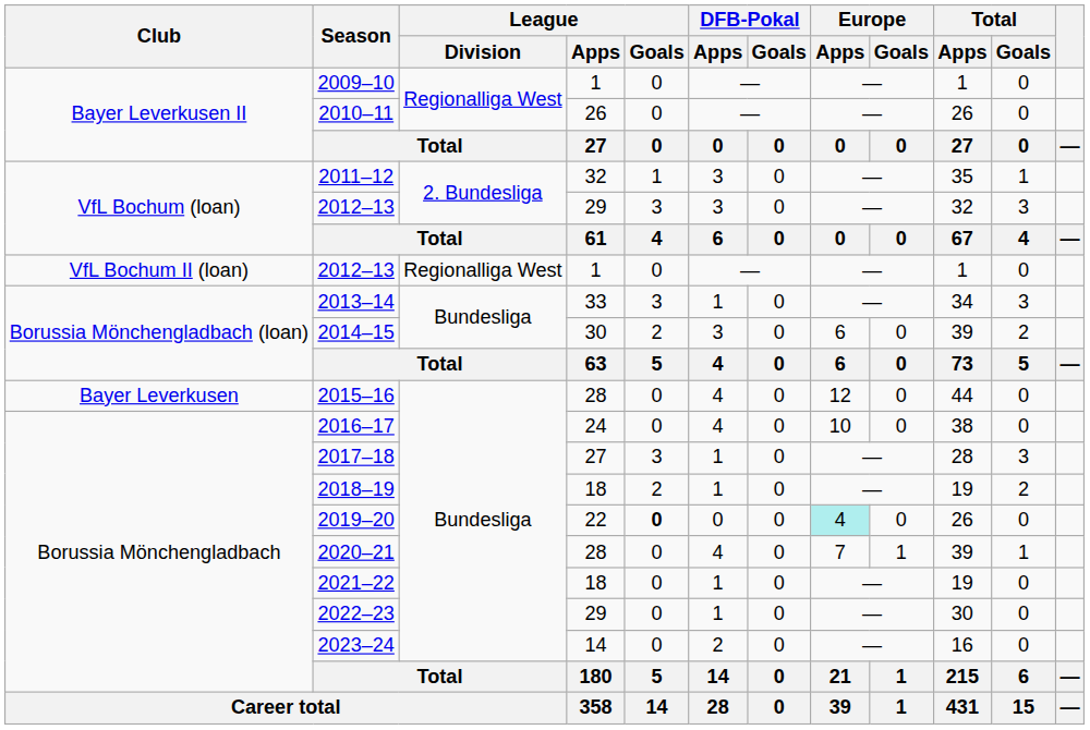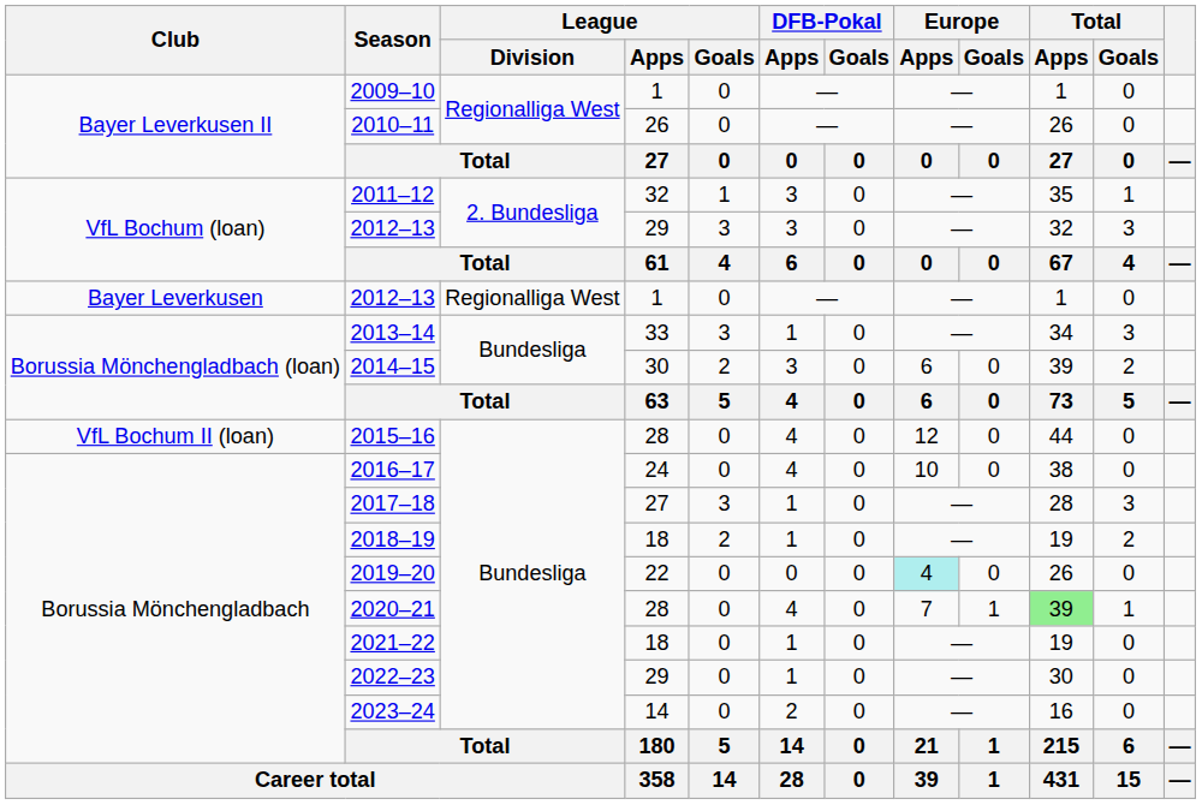2012–13 / 1 | Club: VfL Bochum II (loan) -> Bayer Leverkusen
2015–16 | Club: Bayer Leverkusen -> VfL Bochum II (loan)
2019–20 | League / Goals: bold -> normal
2020–21 | Total / Apps: no background -> lightgreen background
